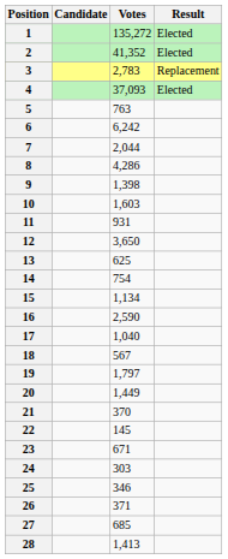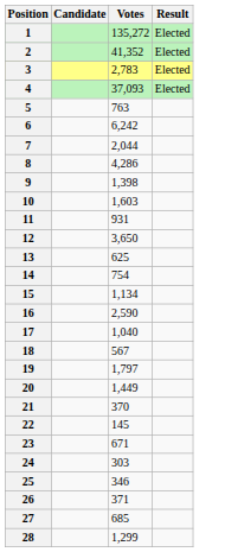3 | Result: Replacement -> Elected
28 | Votes: 1,413 -> 1,299
